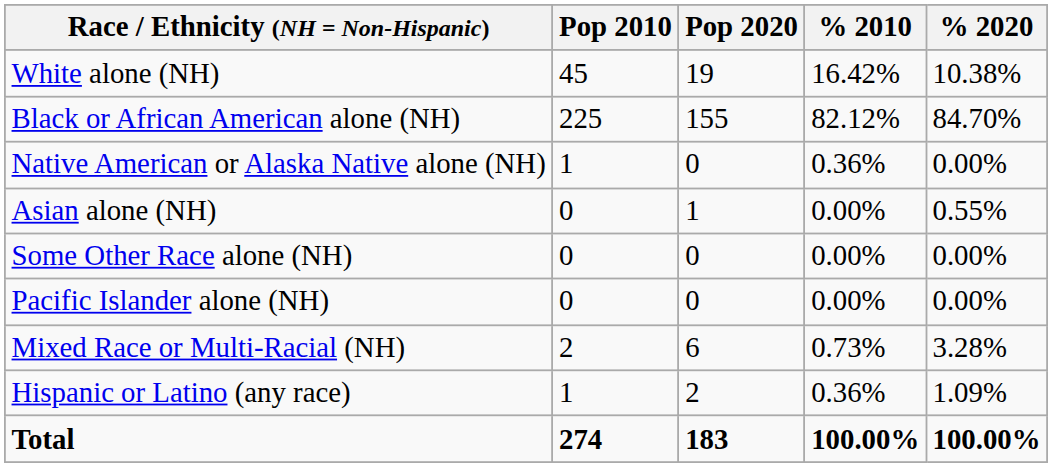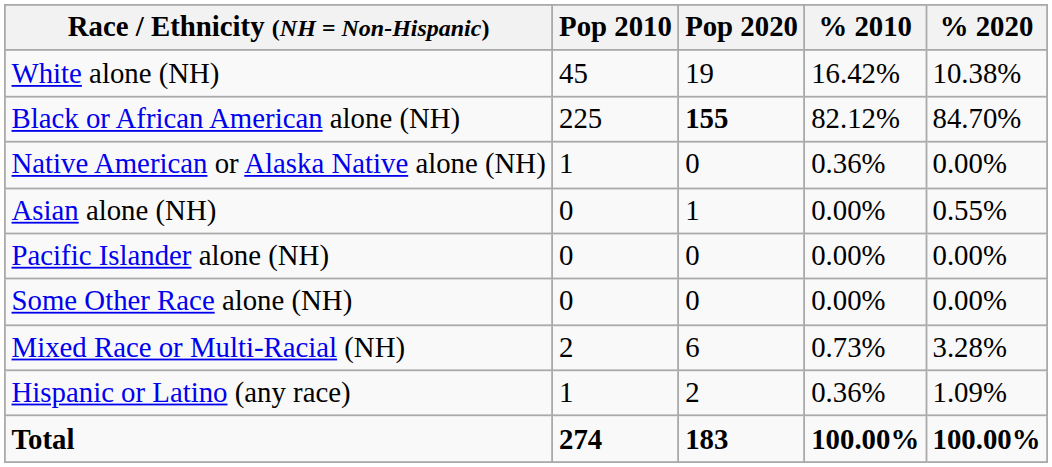Black or African American alone (NH) | Pop 2020: normal -> bold
rows swapped: Pacific Islander alone (NH) <-> Some Other Race alone (NH)
